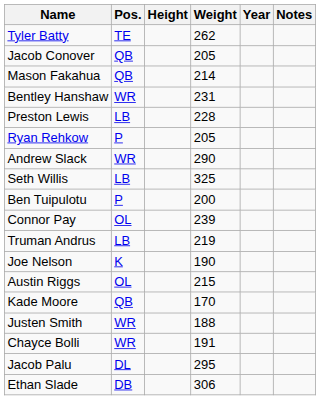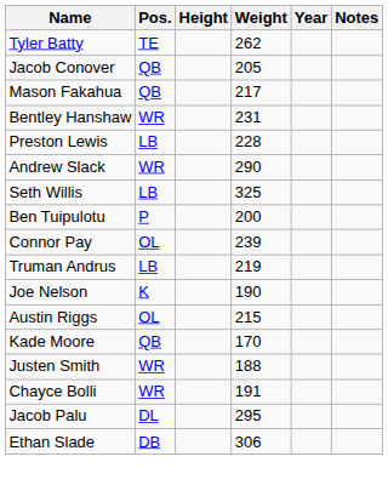Mason Fakahua | Weight: 214 -> 217
- row: Ryan Rehkow | P | 205
